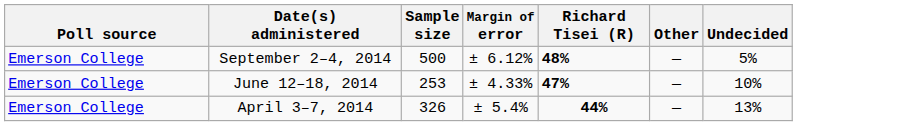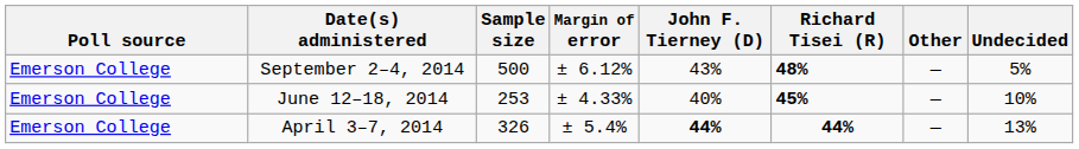+ column: John F. Tierney (D) | 43% | 40% | 44%
June 12–18, 2014 | Richard Tisei (R): 47% -> 45%
